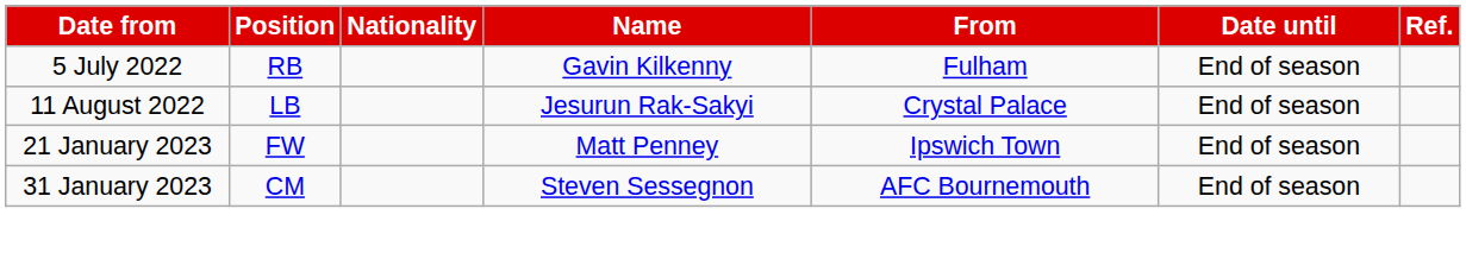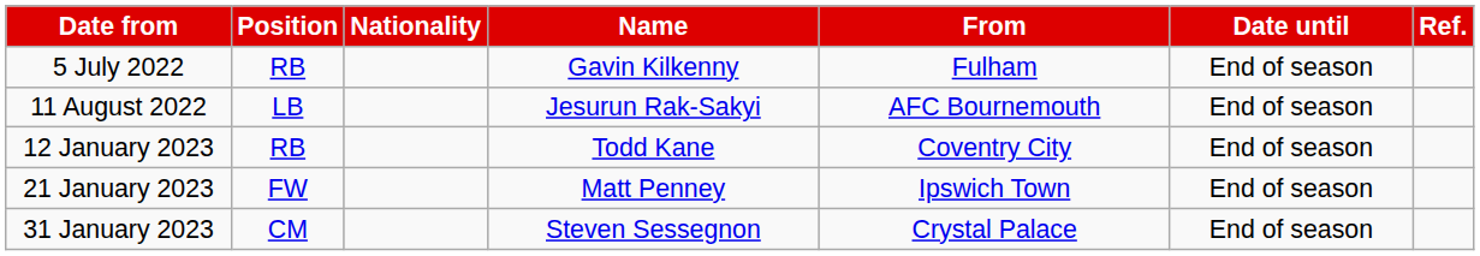11 August 2022 | From: Crystal Palace -> AFC Bournemouth
+ row: 12 January 2023 | RB | Todd Kane | Coventry City | End of season
31 January 2023 | From: AFC Bournemouth -> Crystal Palace
